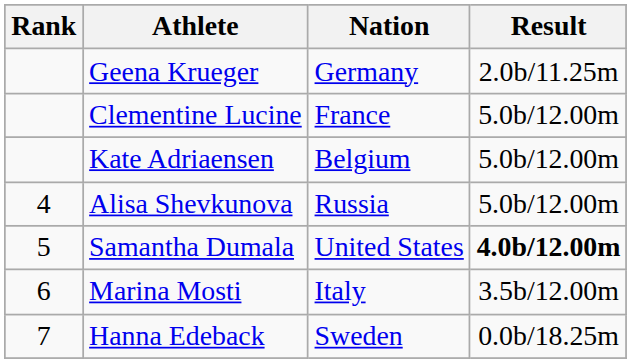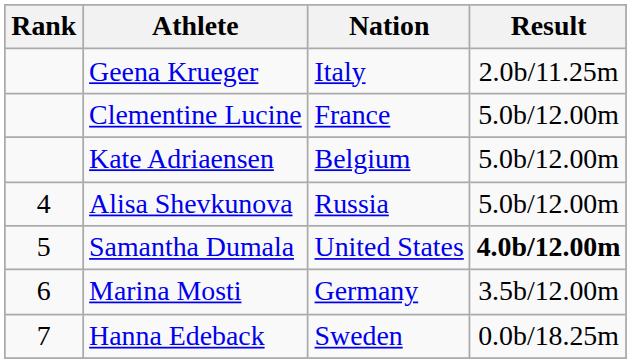Geena Krueger | Nation: Germany -> Italy
Marina Mosti | Nation: Italy -> Germany
